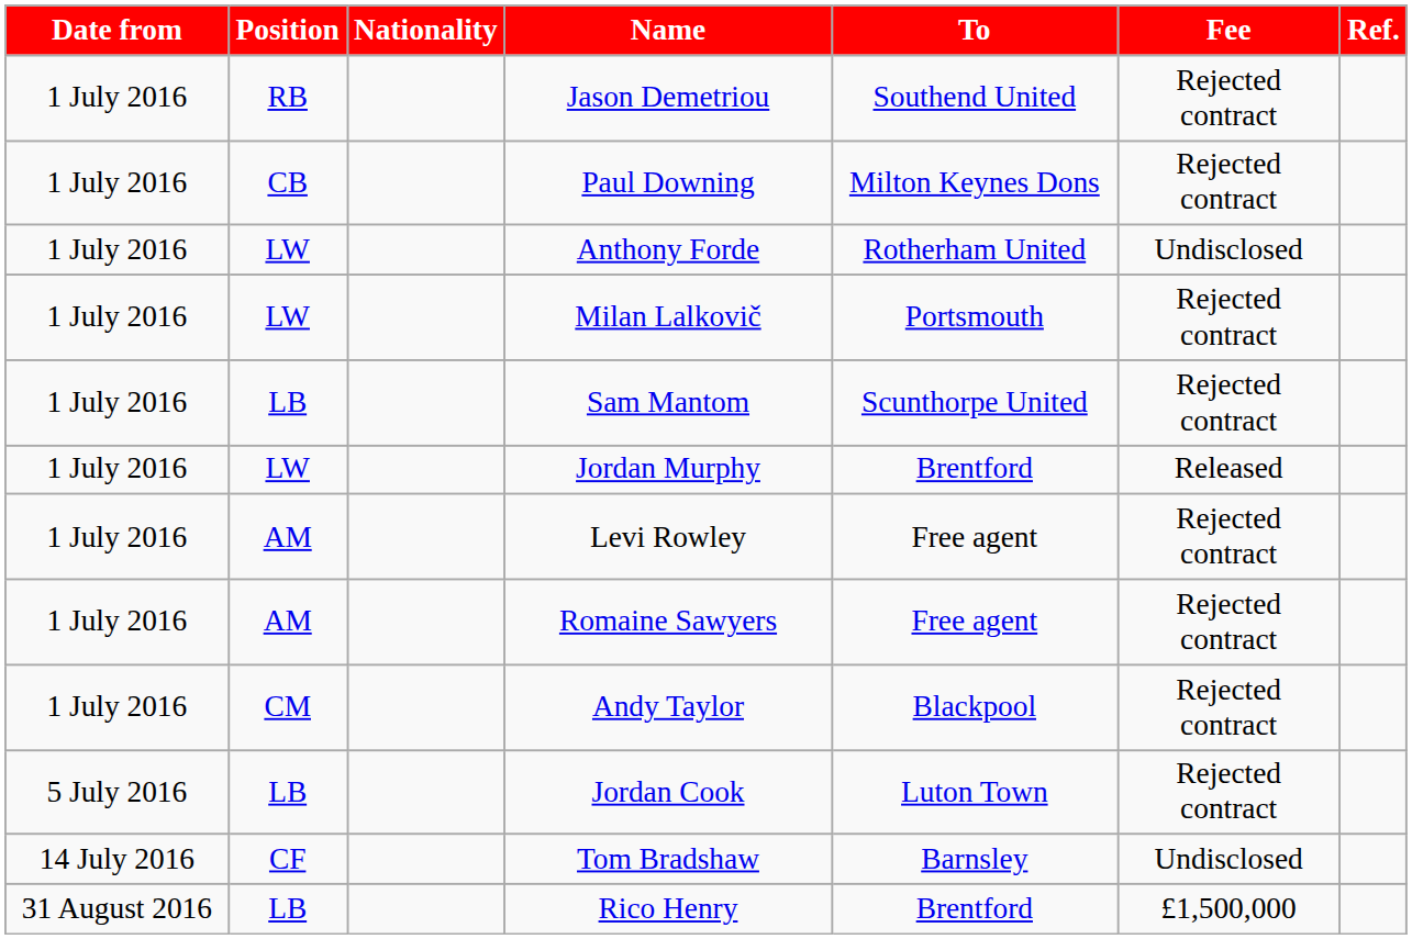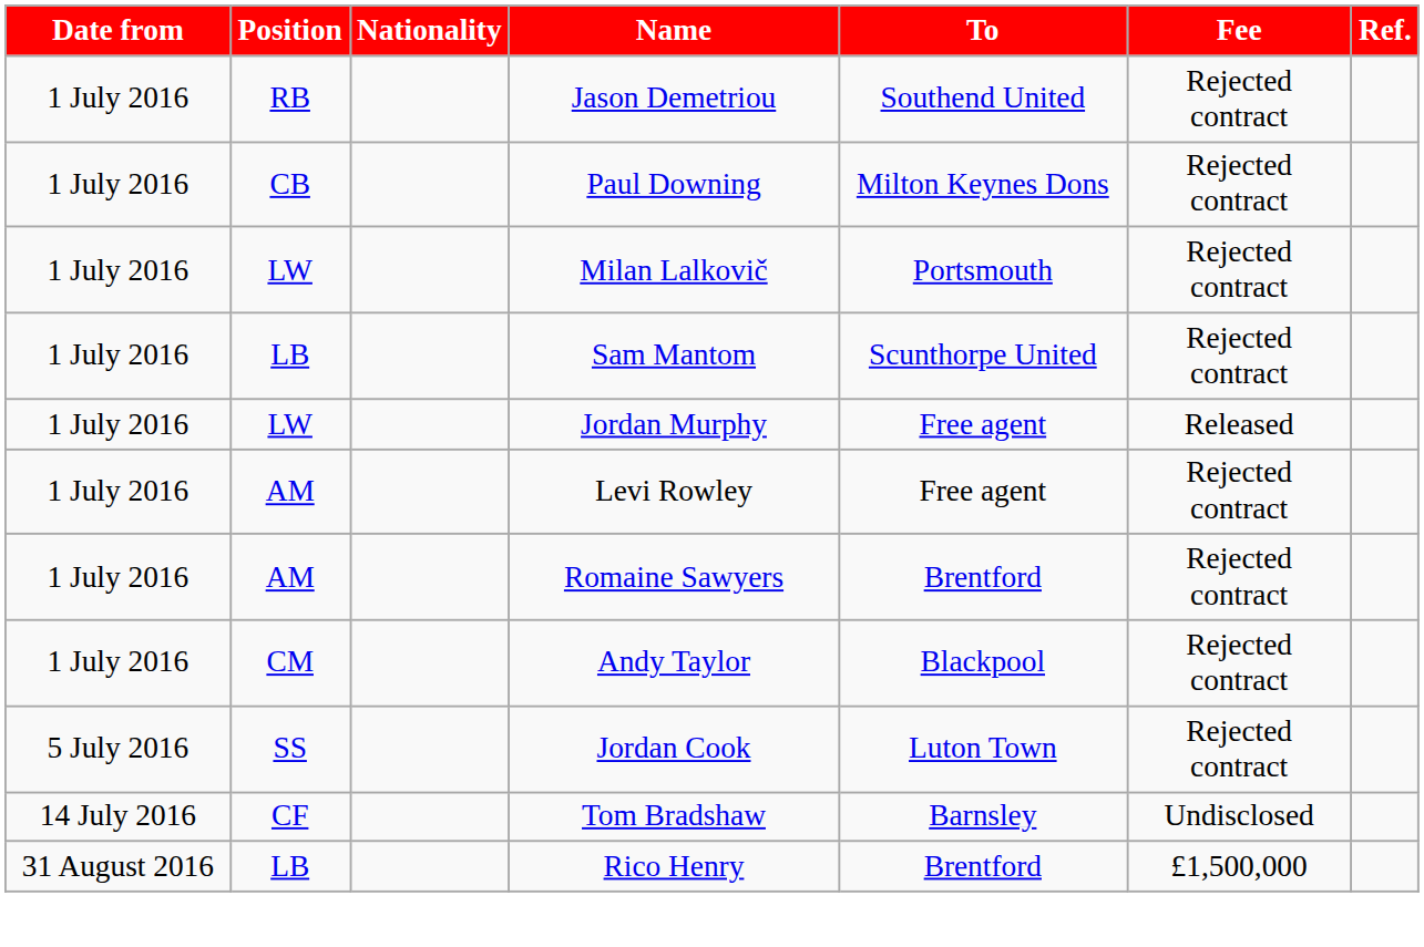- row: 1 July 2016 | LW | Anthony Forde | Rotherham United | Undisclosed
Jordan Murphy | To: Brentford -> Free agent
Romaine Sawyers | To: Free agent -> Brentford
Jordan Cook | Position: LB -> SS
